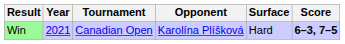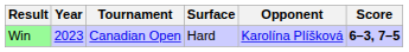columns swapped: Surface <-> Opponent
Win | Year: 2021 -> 2023
